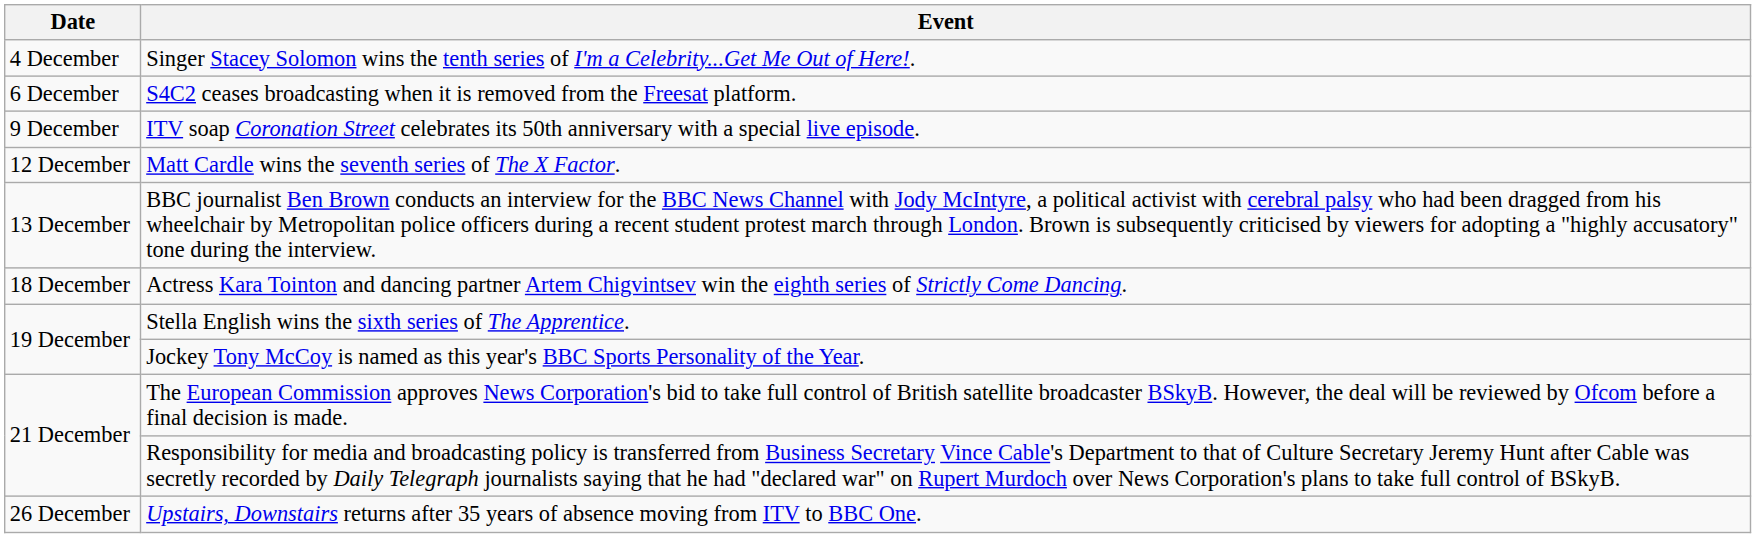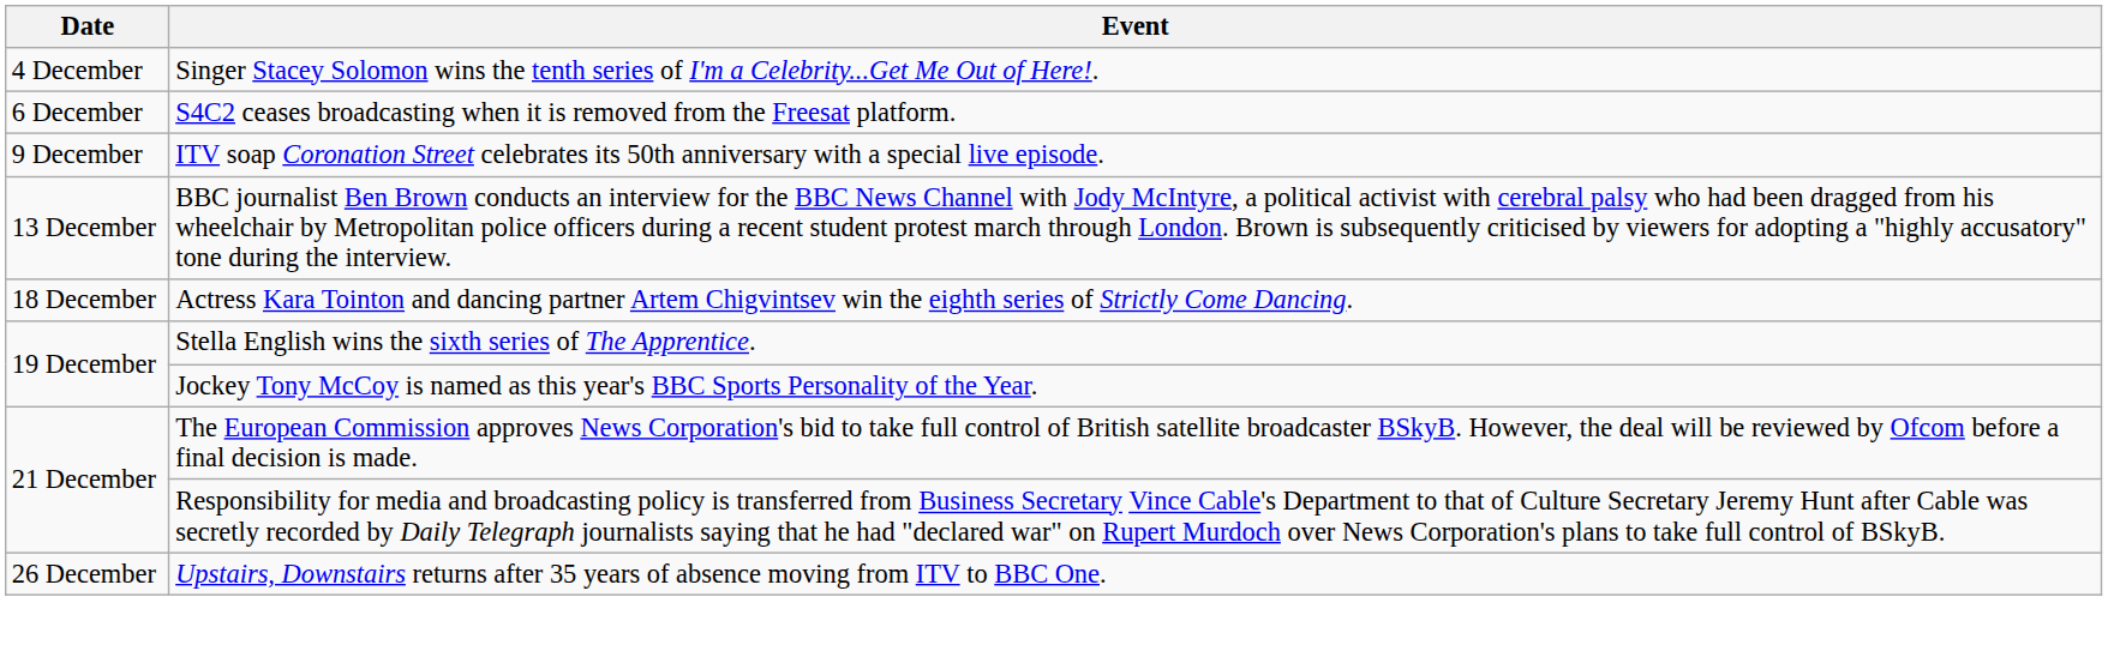- row: 12 December | Matt Cardle wins the seventh series of The X Factor.
